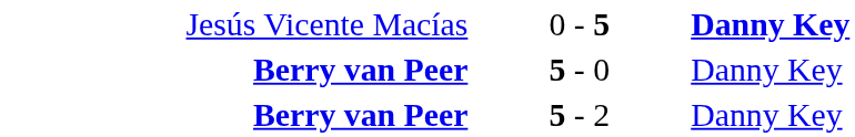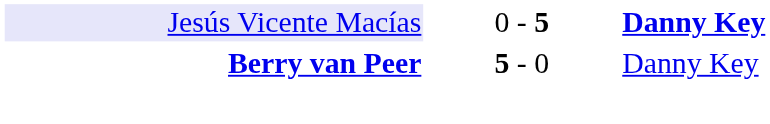0 - 5 | column 1: no background -> lavender background
- row: Berry van Peer | 5 - 2 | Danny Key
